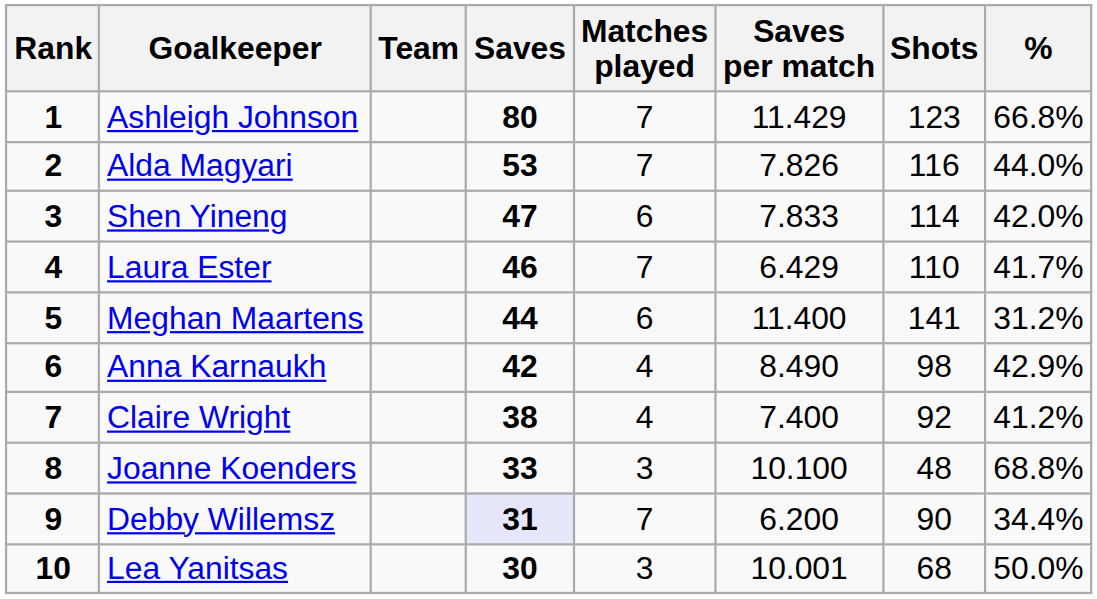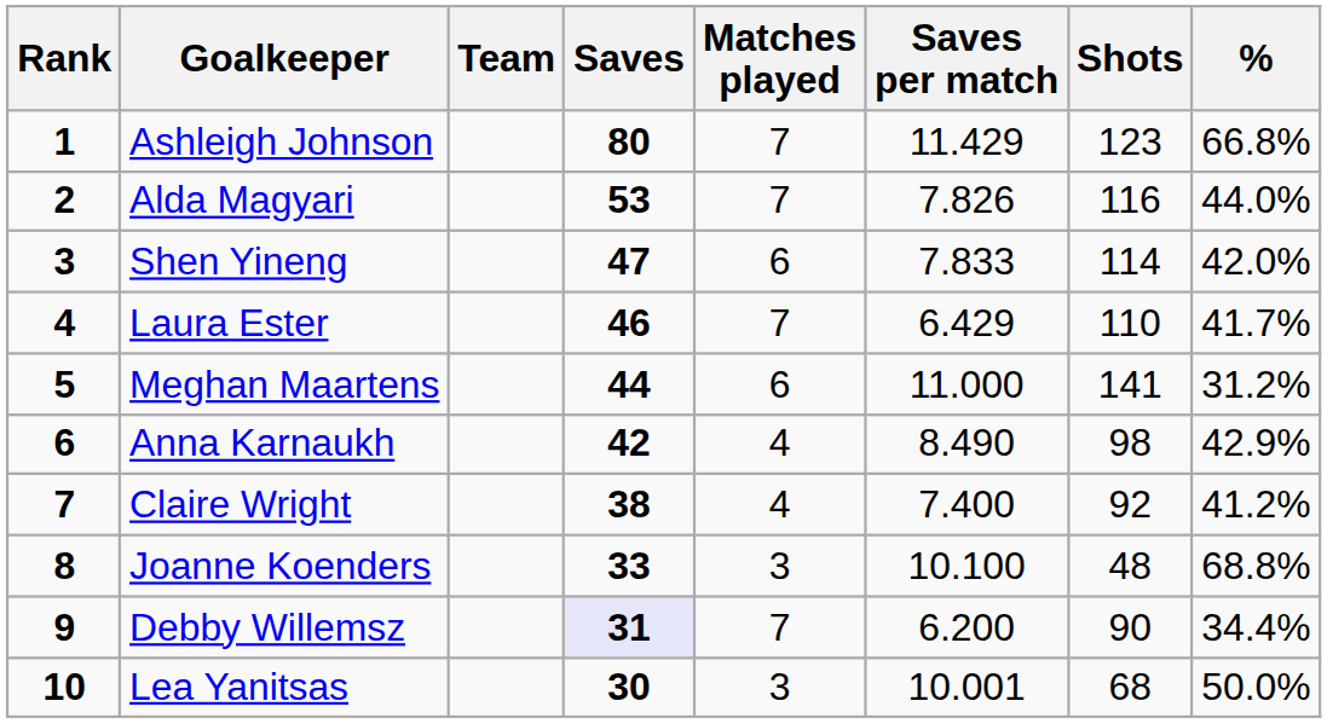Meghan Maartens | Saves per match: 11.400 -> 11.000
